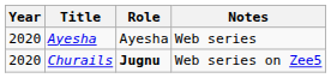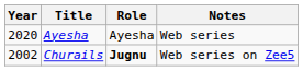Churails | Year: 2020 -> 2002
